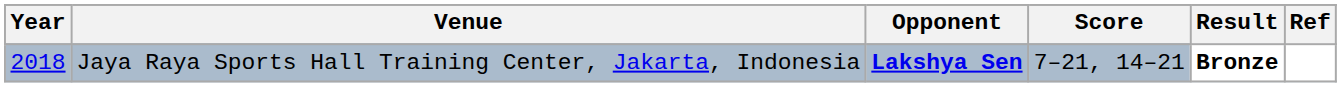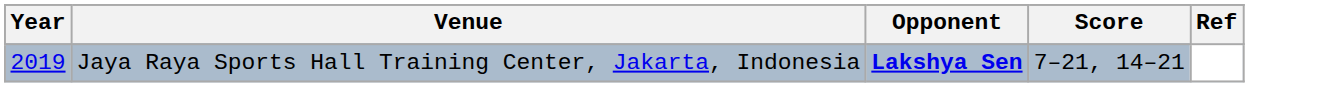- column: Result | Bronze
Jaya Raya Sports Hall Training Center, Jakarta, Indonesia | Year: 2018 -> 2019
